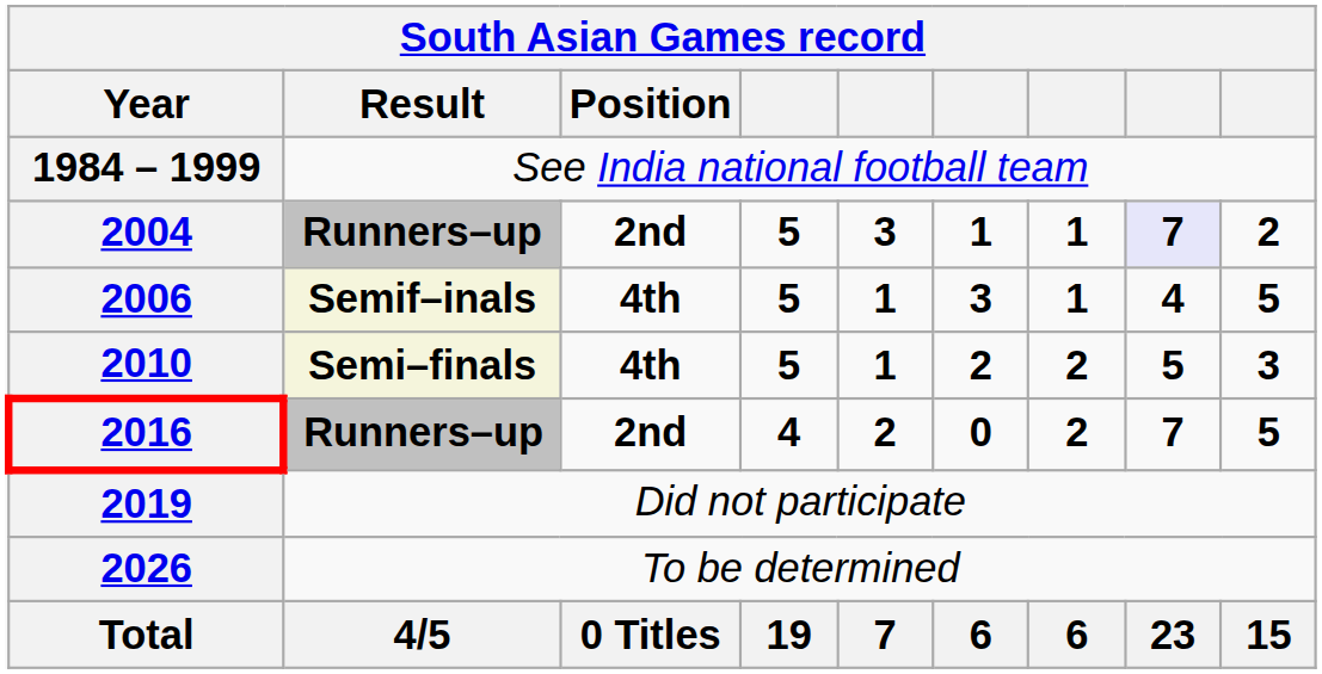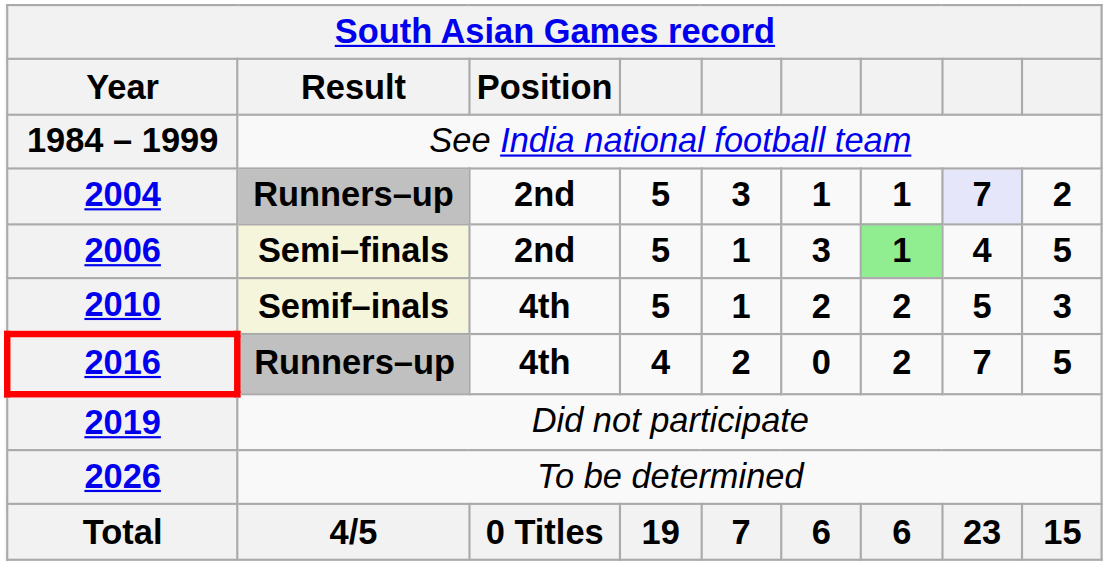2006 | Result: Semif–inals -> Semi–finals
2006 | Position: 4th -> 2nd
2006 | column 7: no background -> lightgreen background
2010 | Result: Semi–finals -> Semif–inals
2016 | Position: 2nd -> 4th
